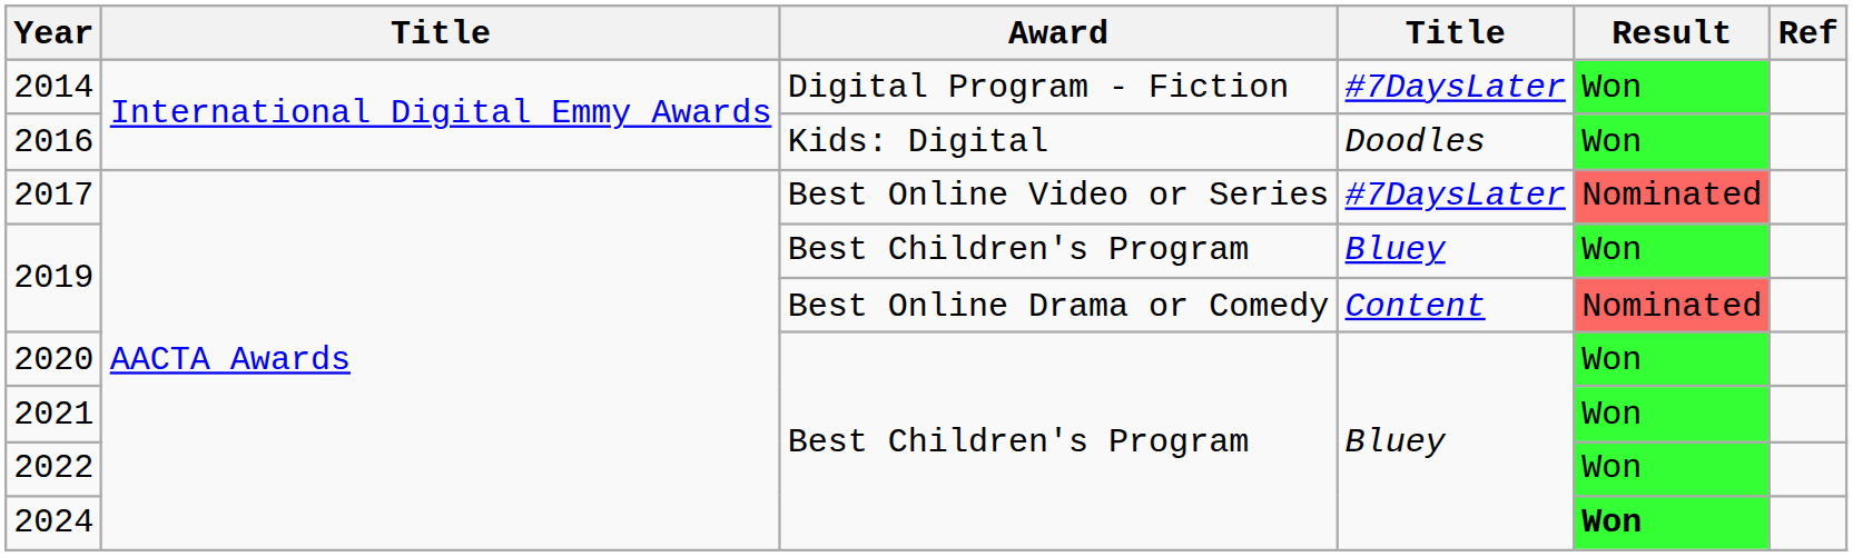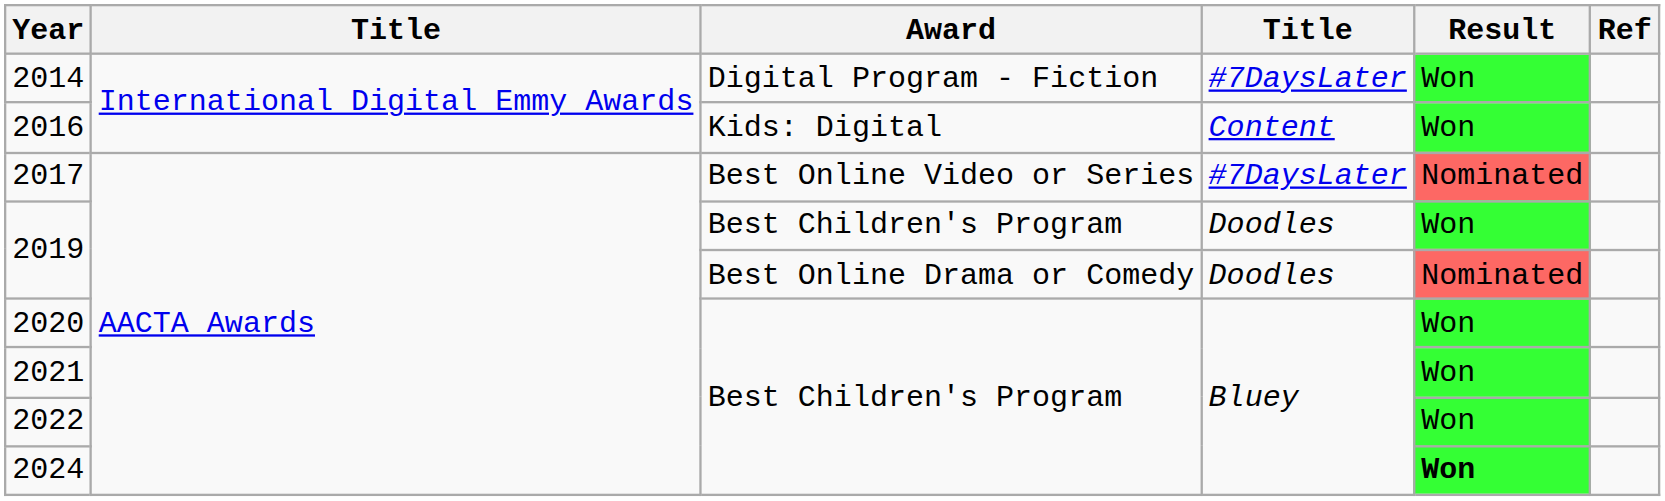2016 | column 4: Doodles -> Content
2019 / Best Children's Program | column 4: Bluey -> Doodles
2019 / Best Online Drama or Comedy | column 4: Content -> Doodles
